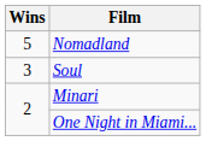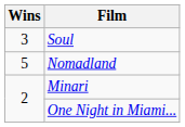rows swapped: Nomadland <-> Soul
